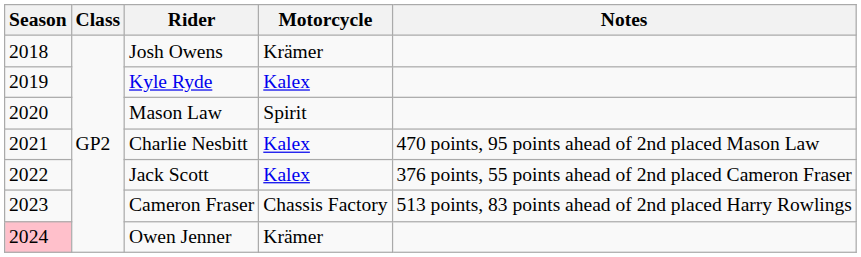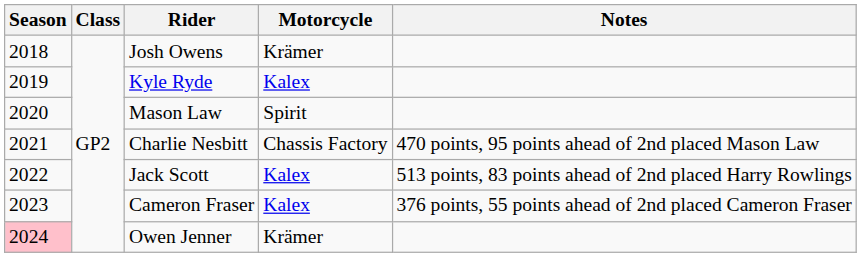Charlie Nesbitt | Motorcycle: Kalex -> Chassis Factory
Jack Scott | Notes: 376 points, 55 points ahead of 2nd placed Cameron Fraser -> 513 points, 83 points ahead of 2nd placed Harry Rowlings
Cameron Fraser | Motorcycle: Chassis Factory -> Kalex
Cameron Fraser | Notes: 513 points, 83 points ahead of 2nd placed Harry Rowlings -> 376 points, 55 points ahead of 2nd placed Cameron Fraser
